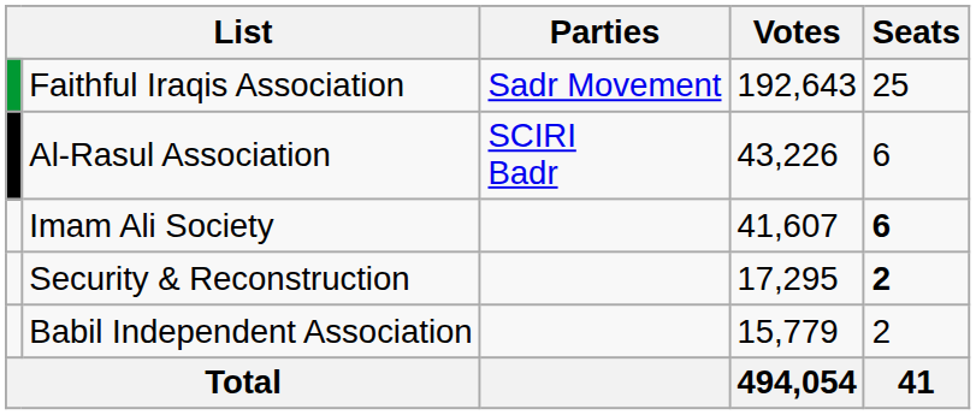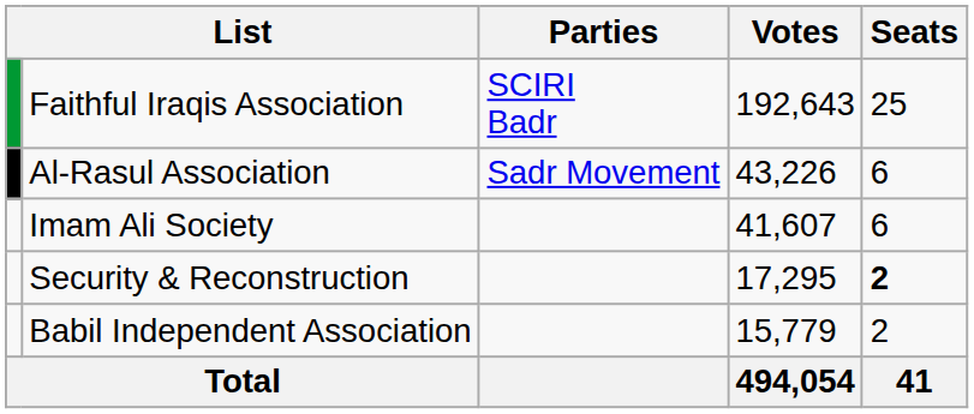Faithful Iraqis Association | Parties: Sadr Movement -> SCIRI Badr
Al-Rasul Association | Parties: SCIRI Badr -> Sadr Movement
Imam Ali Society | Seats: bold -> normal
